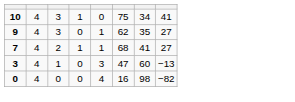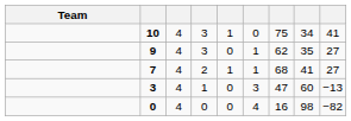+ column: Team
